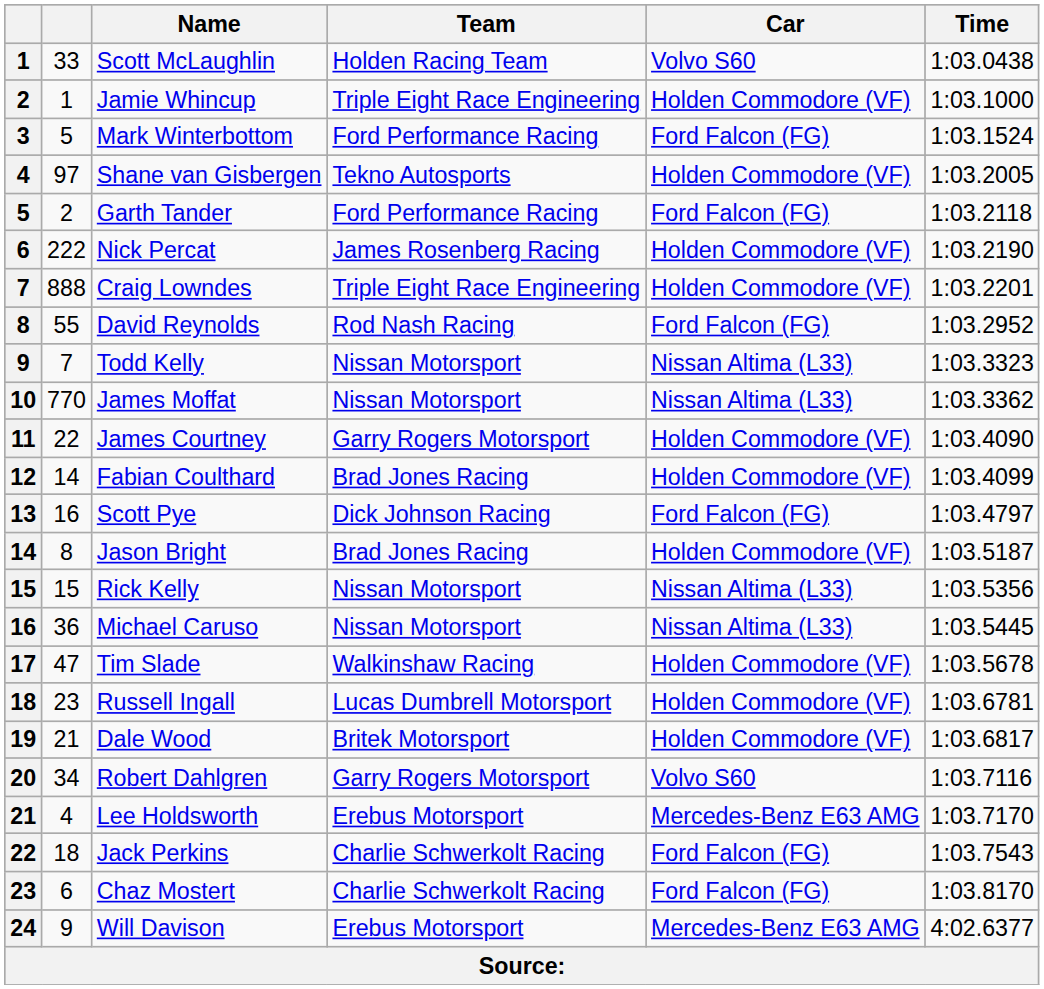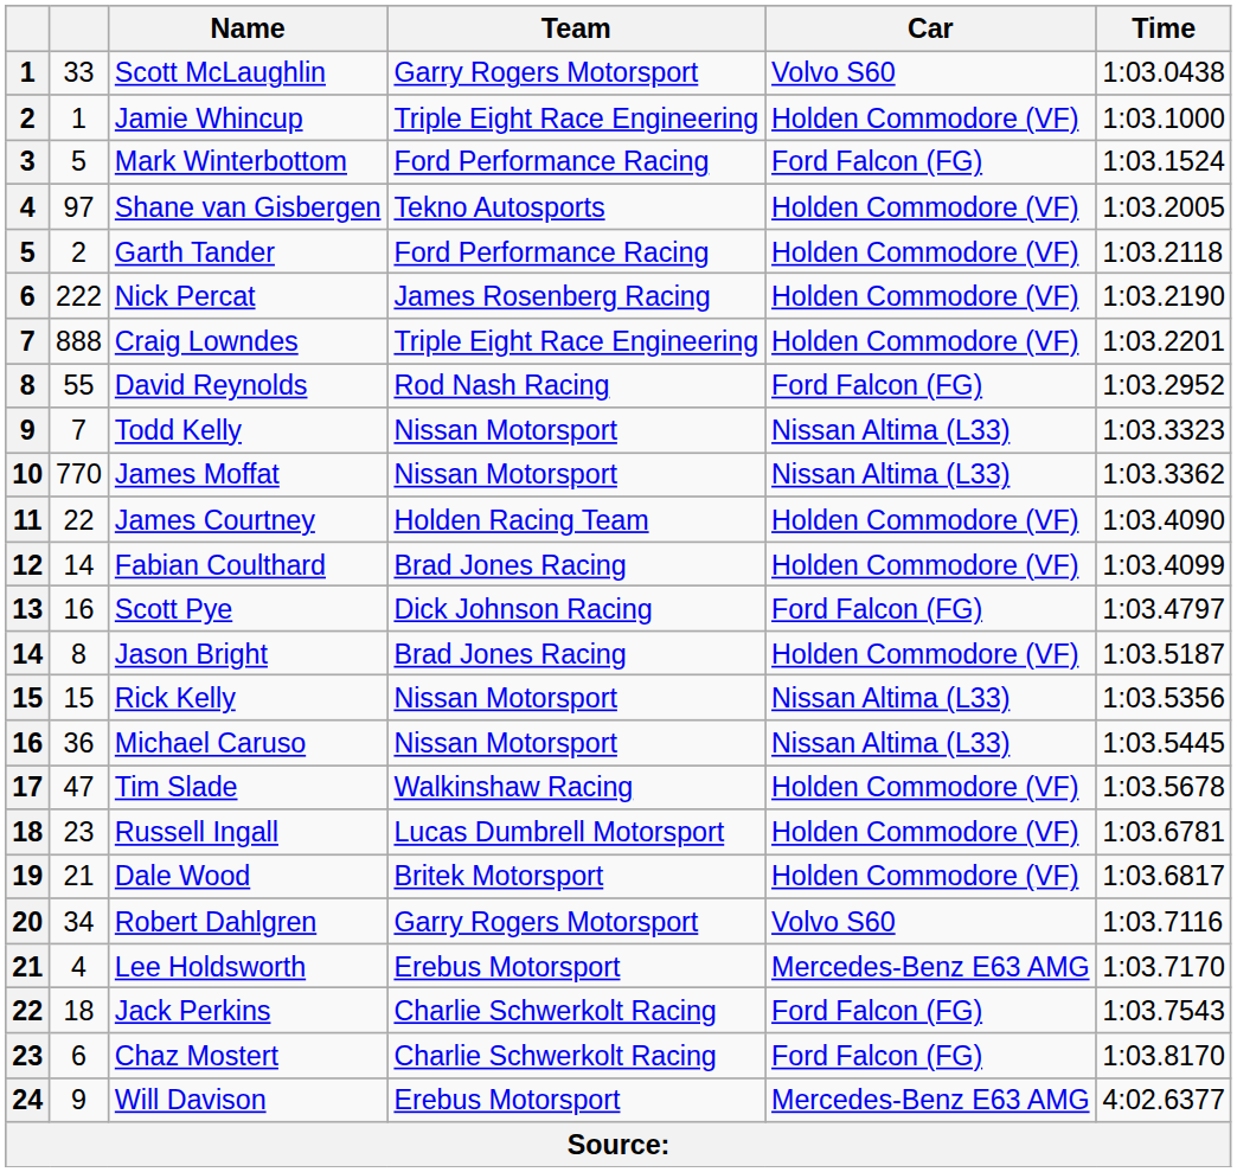Scott McLaughlin | Team: Holden Racing Team -> Garry Rogers Motorsport
Garth Tander | Car: Ford Falcon (FG) -> Holden Commodore (VF)
James Courtney | Team: Garry Rogers Motorsport -> Holden Racing Team
